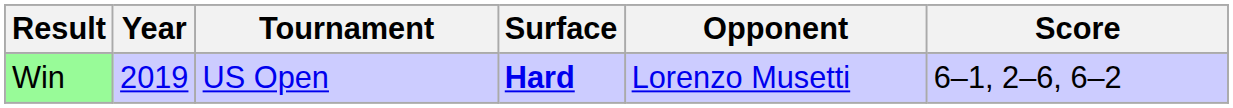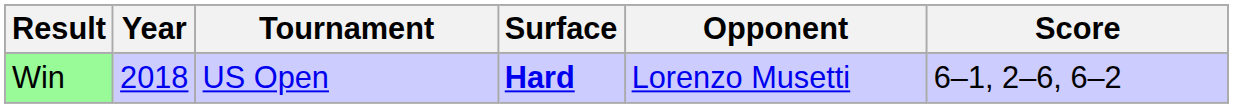Win | Year: 2019 -> 2018
